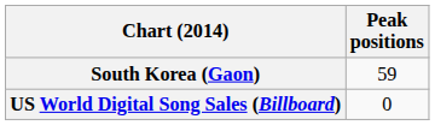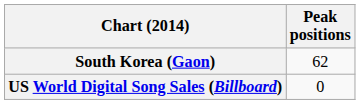South Korea (Gaon) | Peak positions: 59 -> 62
